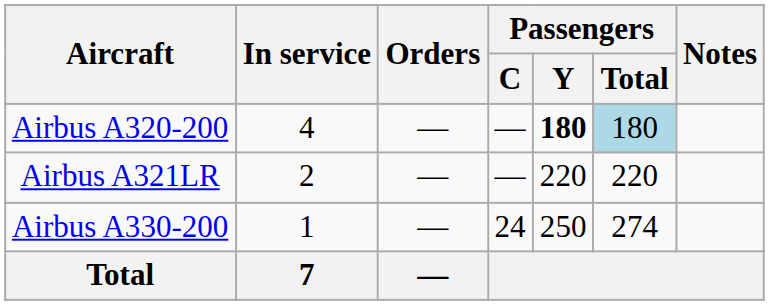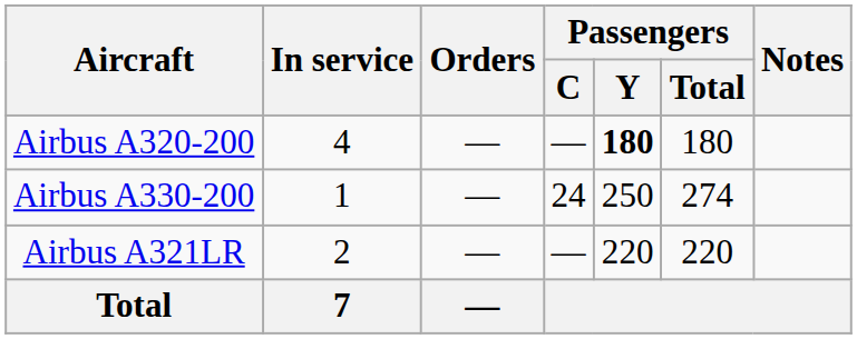Airbus A320-200 | Passengers / Total: lightblue background -> no background
rows swapped: Airbus A321LR <-> Airbus A330-200
